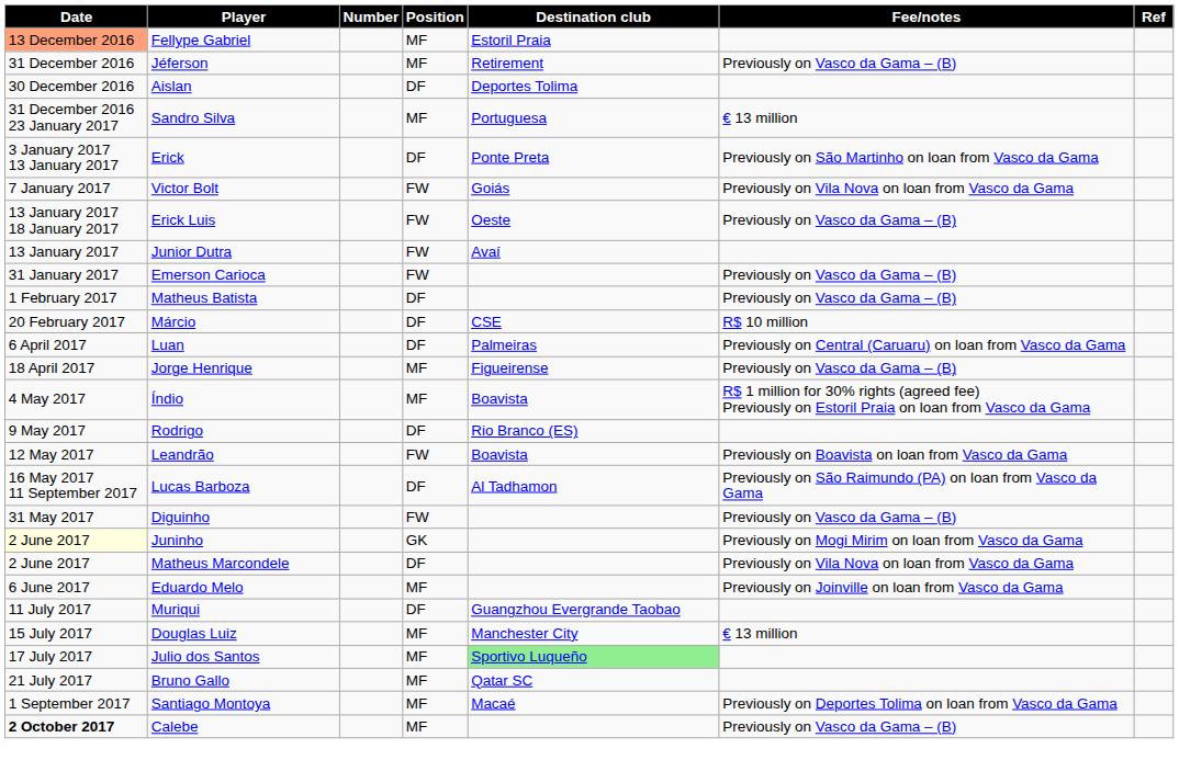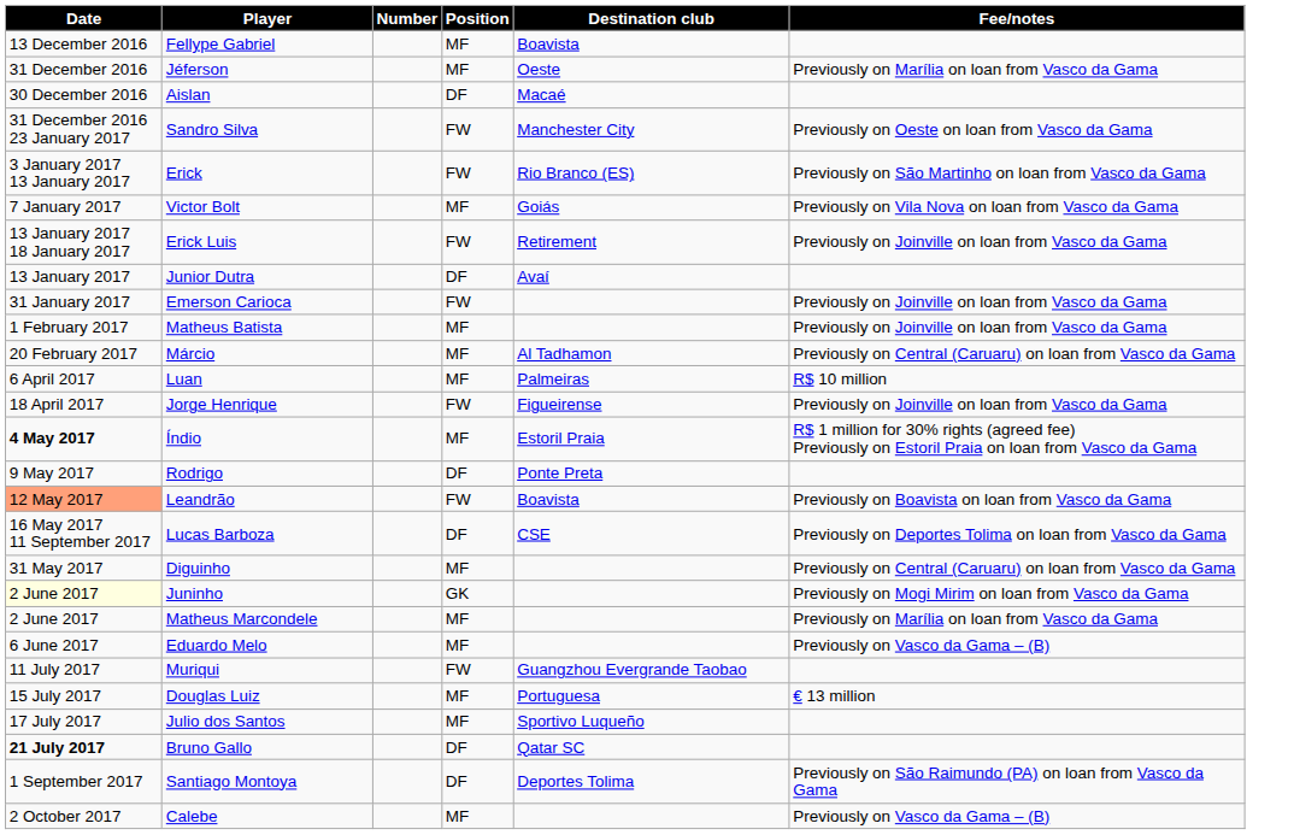- column: Ref
Fellype Gabriel | Date: lightsalmon background -> no background
Fellype Gabriel | Destination club: Estoril Praia -> Boavista
Jéferson | Destination club: Retirement -> Oeste
Jéferson | Fee/notes: Previously on Vasco da Gama – (B) -> Previously on Marília on loan from Vasco da Gama
Aislan | Destination club: Deportes Tolima -> Macaé
Sandro Silva | Position: MF -> FW
Sandro Silva | Destination club: Portuguesa -> Manchester City
Sandro Silva | Fee/notes: € 13 million -> Previously on Oeste on loan from Vasco da Gama
Erick | Position: DF -> FW
Erick | Destination club: Ponte Preta -> Rio Branco (ES)
Victor Bolt | Position: FW -> MF
Erick Luis | Destination club: Oeste -> Retirement
Erick Luis | Fee/notes: Previously on Vasco da Gama – (B) -> Previously on Joinville on loan from Vasco da Gama
Junior Dutra | Position: FW -> DF
Emerson Carioca | Fee/notes: Previously on Vasco da Gama – (B) -> Previously on Joinville on loan from Vasco da Gama
Matheus Batista | Position: DF -> MF
Matheus Batista | Fee/notes: Previously on Vasco da Gama – (B) -> Previously on Joinville on loan from Vasco da Gama
Márcio | Position: DF -> MF
Márcio | Destination club: CSE -> Al Tadhamon
Márcio | Fee/notes: R$ 10 million -> Previously on Central (Caruaru) on loan from Vasco da Gama
Luan | Position: DF -> MF
Luan | Fee/notes: Previously on Central (Caruaru) on loan from Vasco da Gama -> R$ 10 million
Jorge Henrique | Position: MF -> FW
Jorge Henrique | Fee/notes: Previously on Vasco da Gama – (B) -> Previously on Joinville on loan from Vasco da Gama
Índio | Date: normal -> bold
Índio | Destination club: Boavista -> Estoril Praia
Rodrigo | Destination club: Rio Branco (ES) -> Ponte Preta
Leandrão | Date: no background -> lightsalmon background
Lucas Barboza | Destination club: Al Tadhamon -> CSE
Lucas Barboza | Fee/notes: Previously on São Raimundo (PA) on loan from Vasco da Gama -> Previously on Deportes Tolima on loan from Vasco da Gama
Diguinho | Position: FW -> MF
Diguinho | Fee/notes: Previously on Vasco da Gama – (B) -> Previously on Central (Caruaru) on loan from Vasco da Gama
Matheus Marcondele | Position: DF -> MF
Matheus Marcondele | Fee/notes: Previously on Vila Nova on loan from Vasco da Gama -> Previously on Marília on loan from Vasco da Gama
Eduardo Melo | Fee/notes: Previously on Joinville on loan from Vasco da Gama -> Previously on Vasco da Gama – (B)
Muriqui | Position: DF -> FW
Douglas Luiz | Destination club: Manchester City -> Portuguesa
Julio dos Santos | Destination club: lightgreen background -> no background
Bruno Gallo | Date: normal -> bold
Bruno Gallo | Position: MF -> DF
Santiago Montoya | Position: MF -> DF
Santiago Montoya | Destination club: Macaé -> Deportes Tolima
Santiago Montoya | Fee/notes: Previously on Deportes Tolima on loan from Vasco da Gama -> Previously on São Raimundo (PA) on loan from Vasco da Gama
Calebe | Date: bold -> normal
